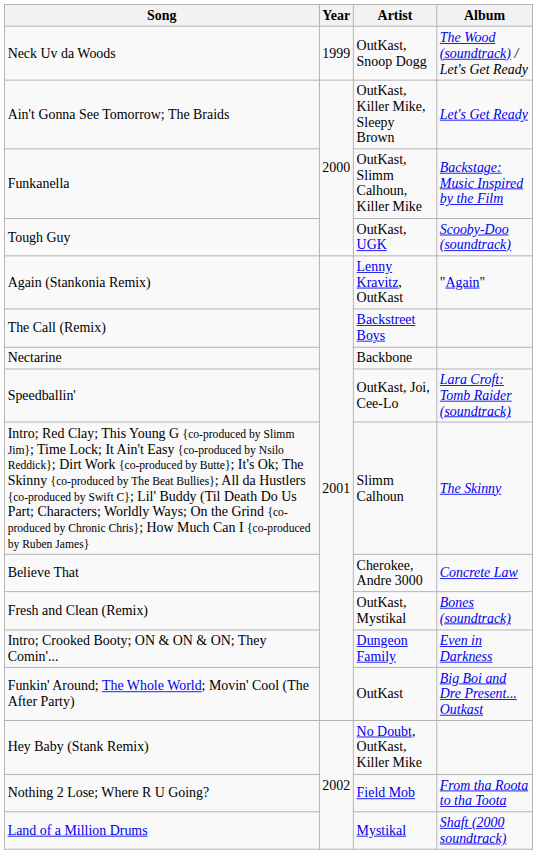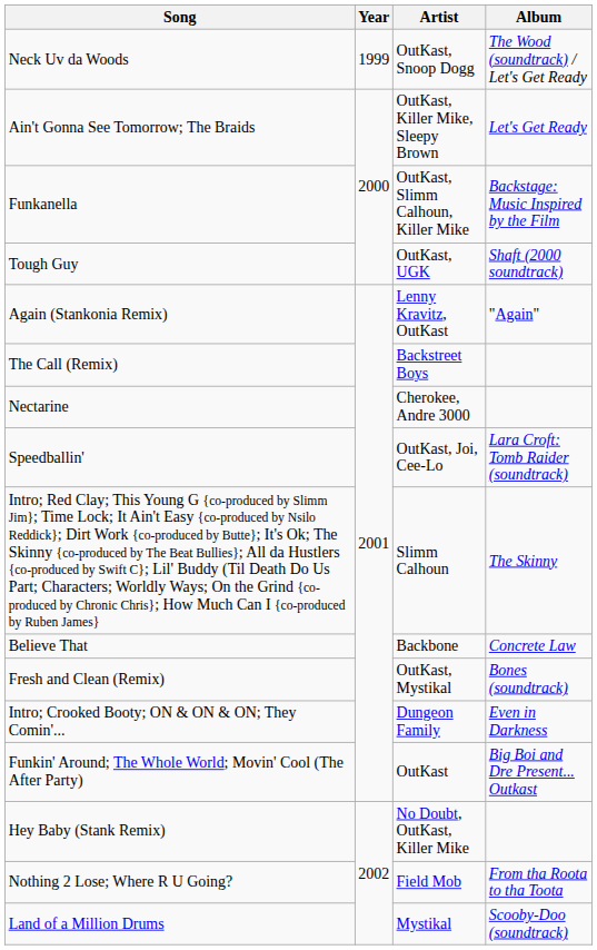Tough Guy | Album: Scooby-Doo (soundtrack) -> Shaft (2000 soundtrack)
Nectarine | Artist: Backbone -> Cherokee, Andre 3000
Believe That | Artist: Cherokee, Andre 3000 -> Backbone
Land of a Million Drums | Album: Shaft (2000 soundtrack) -> Scooby-Doo (soundtrack)
